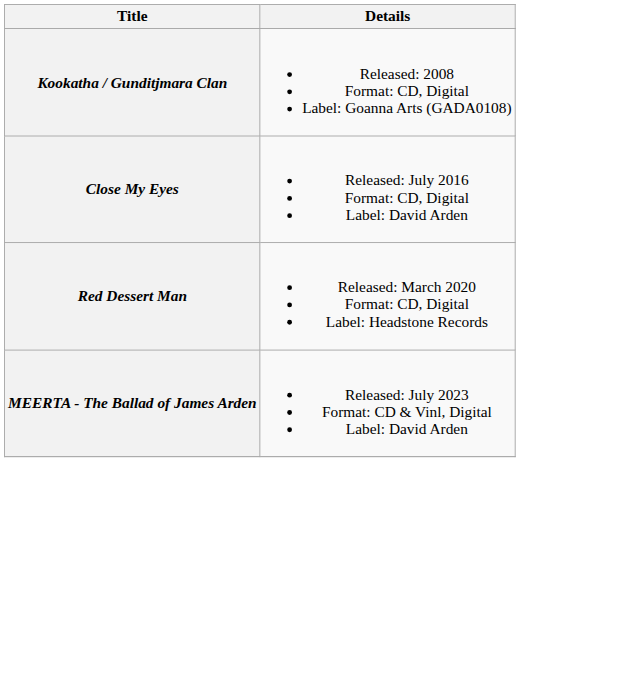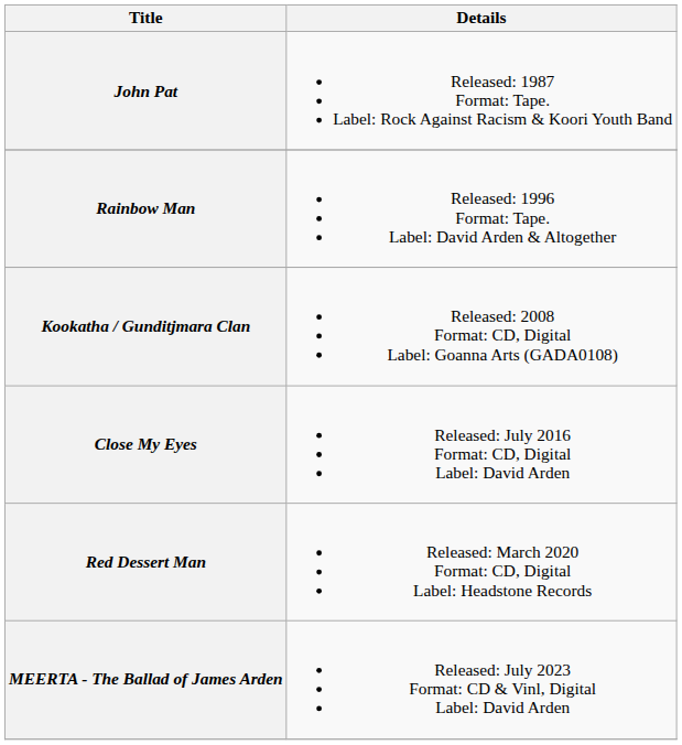+ row: John Pat | Released: 1987 Format: Tape. Label: Rock Against Racism & Koori Youth Band
+ row: Rainbow Man | Released: 1996 Format: Tape. Label: David Arden & Altogether
